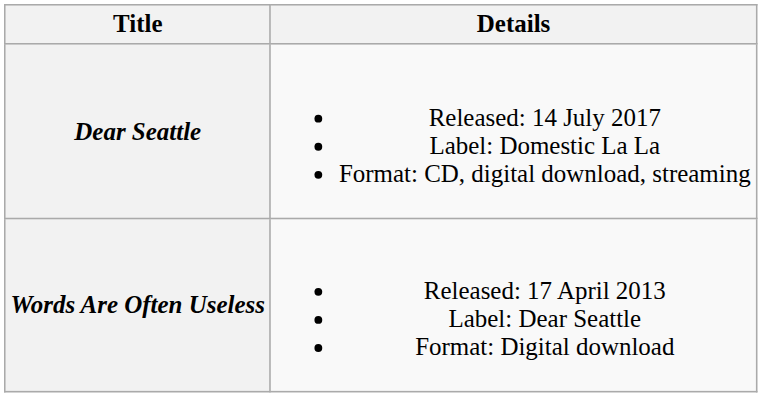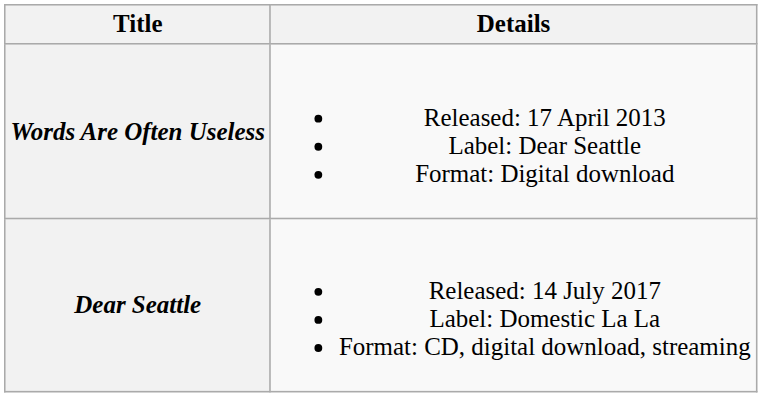rows swapped: Words Are Often Useless <-> Dear Seattle
